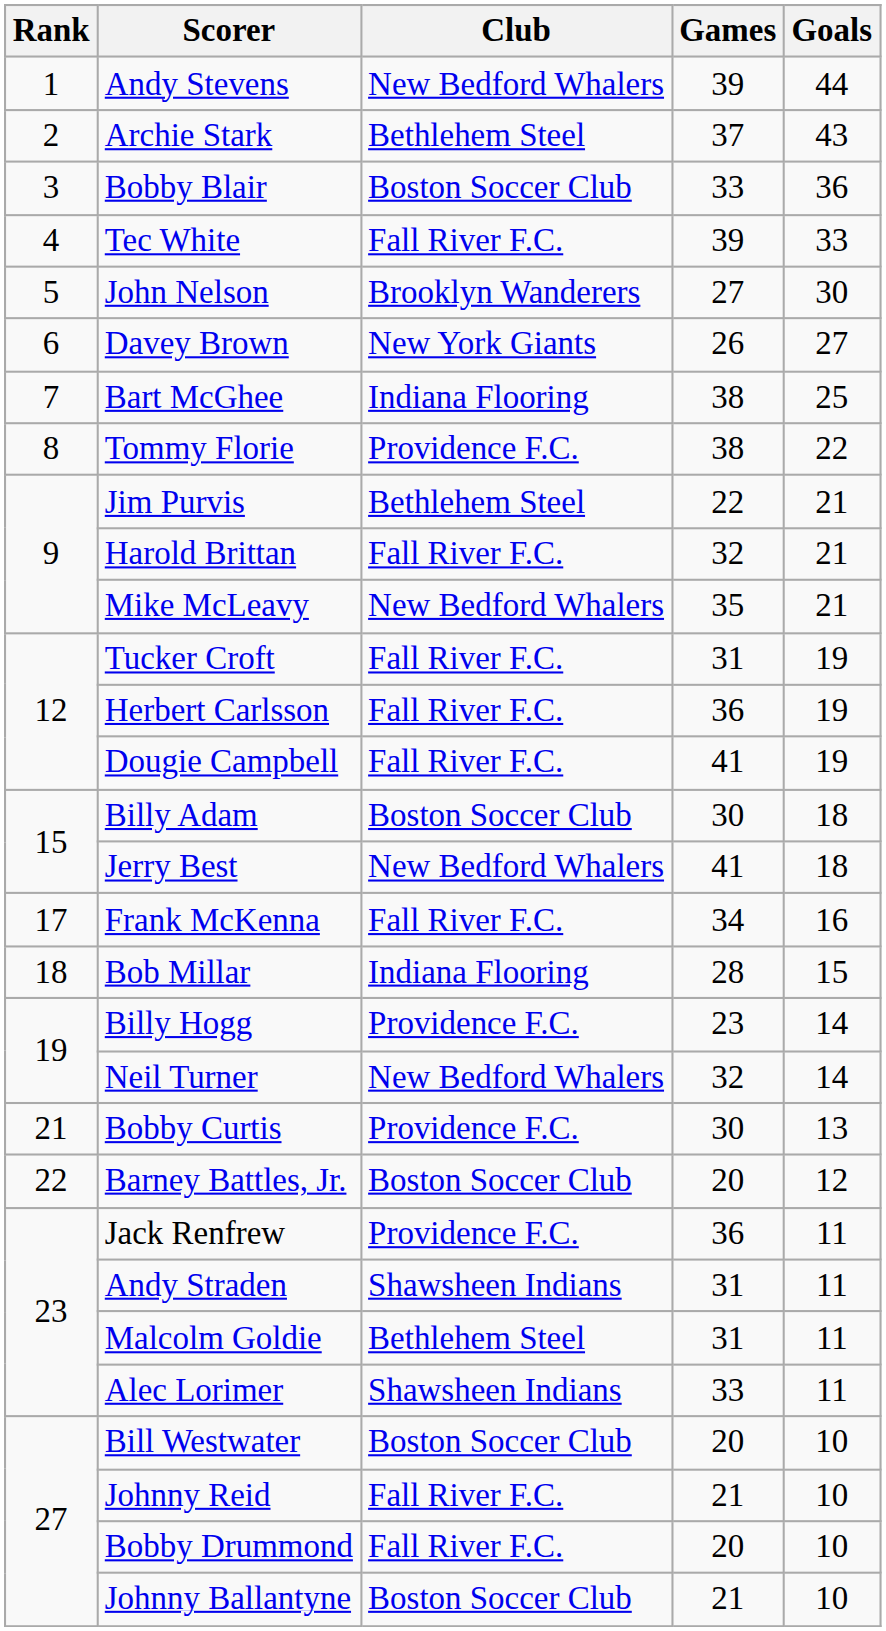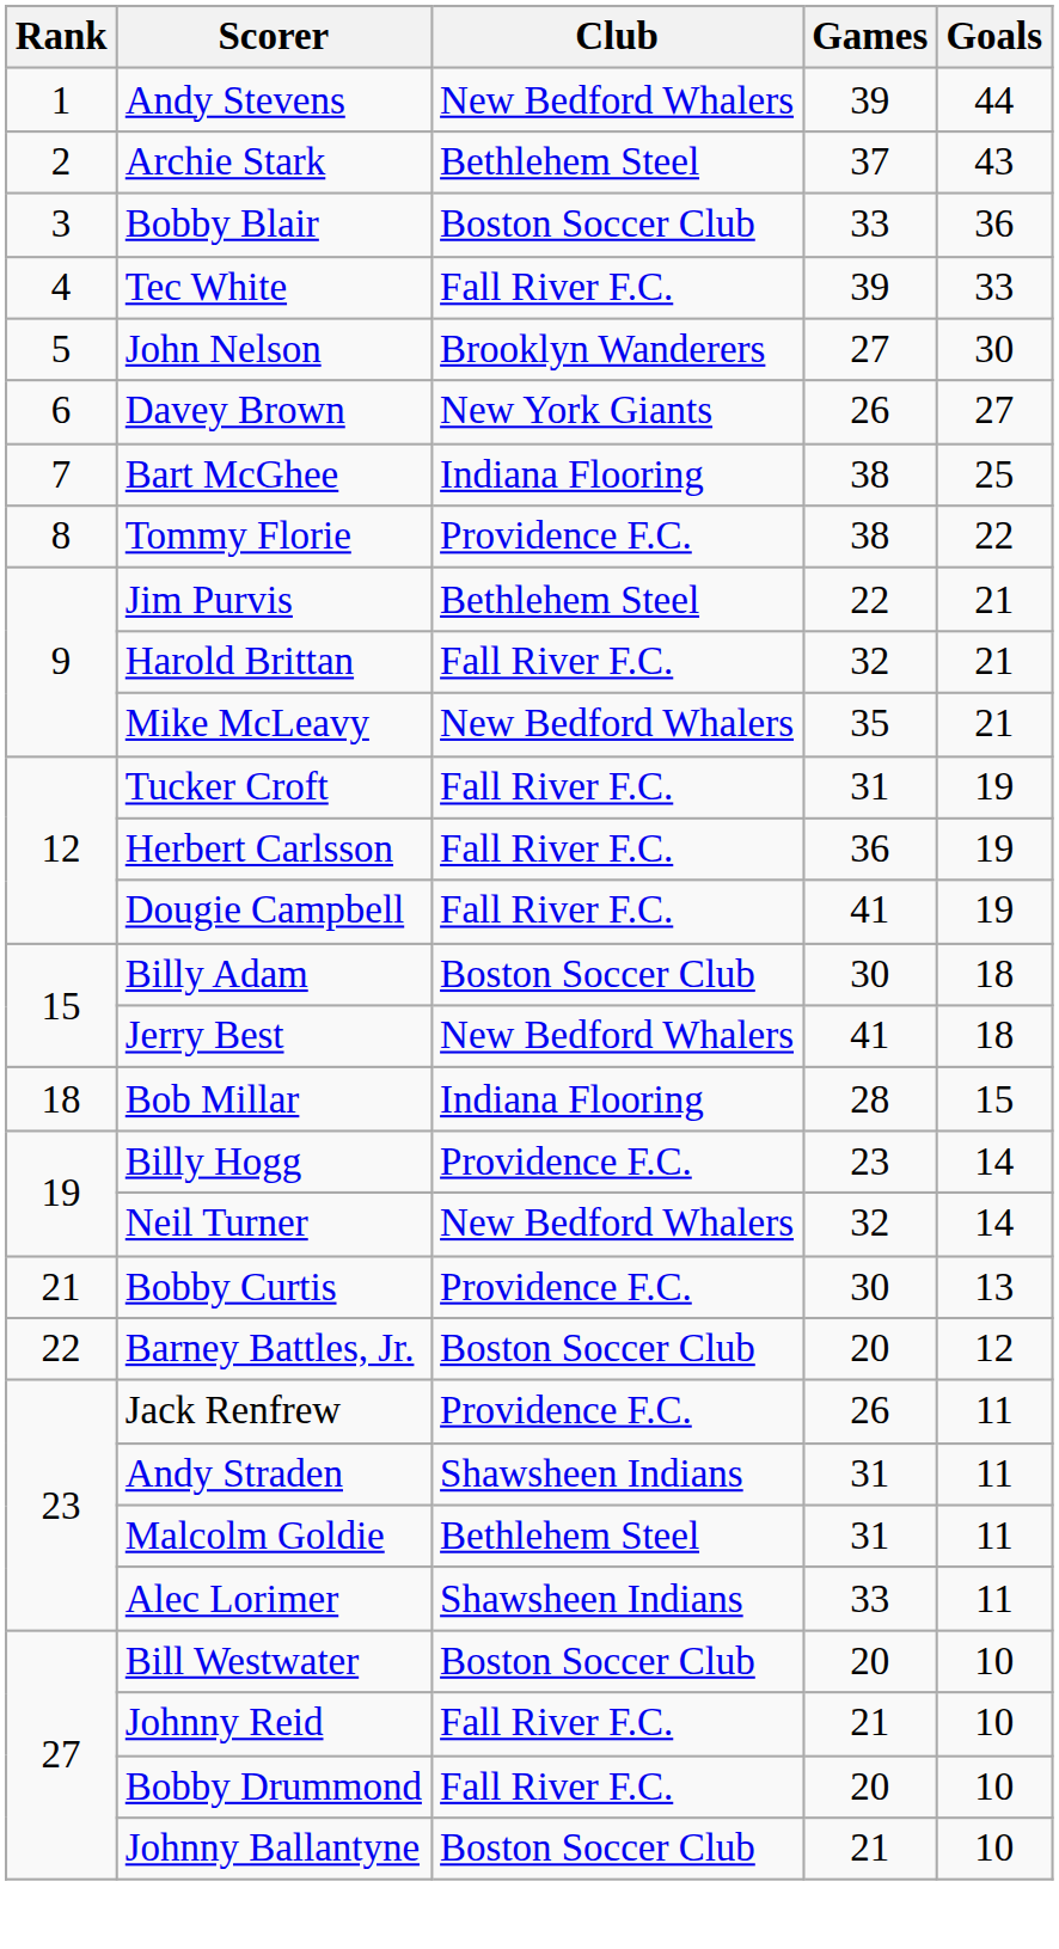- row: 17 | Frank McKenna | Fall River F.C. | 34 | 16
Jack Renfrew | Games: 36 -> 26
